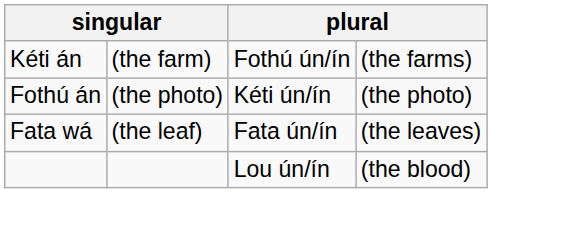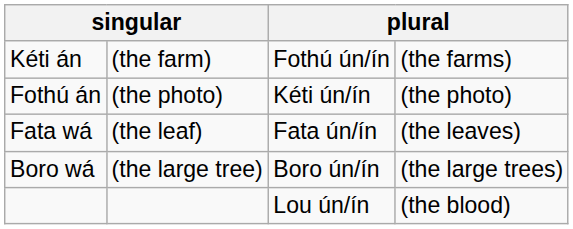+ row: Boro wá | (the large tree) | Boro ún/ín | (the large trees)
